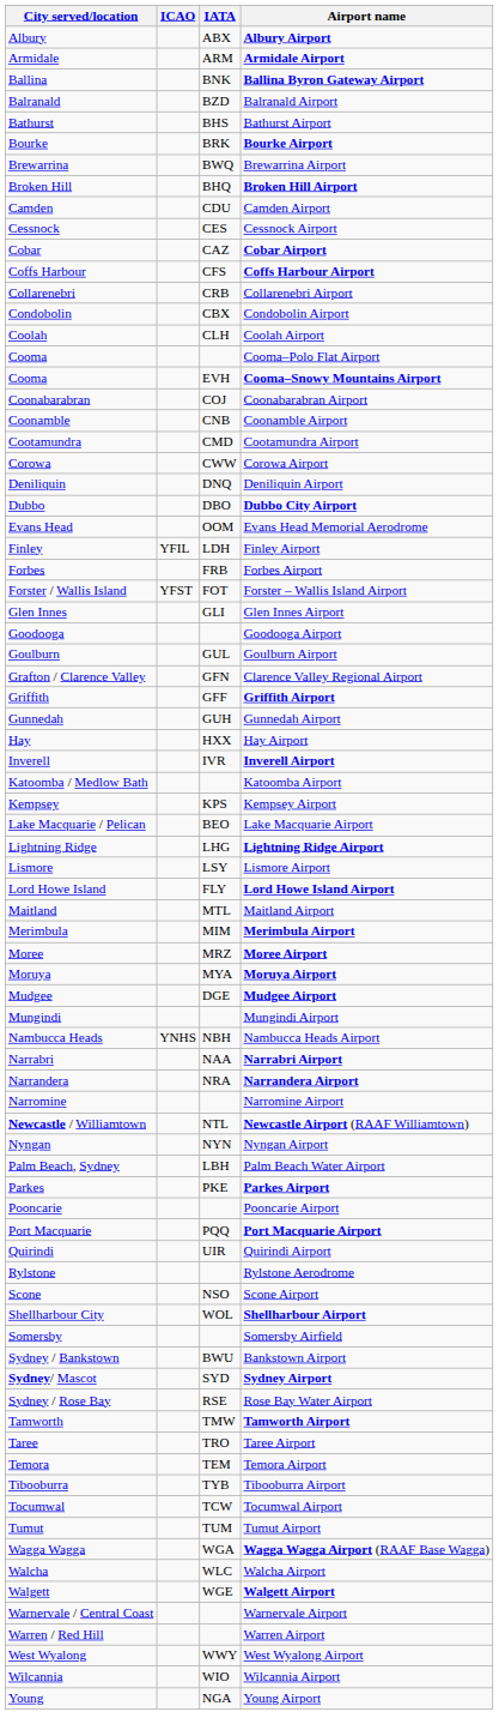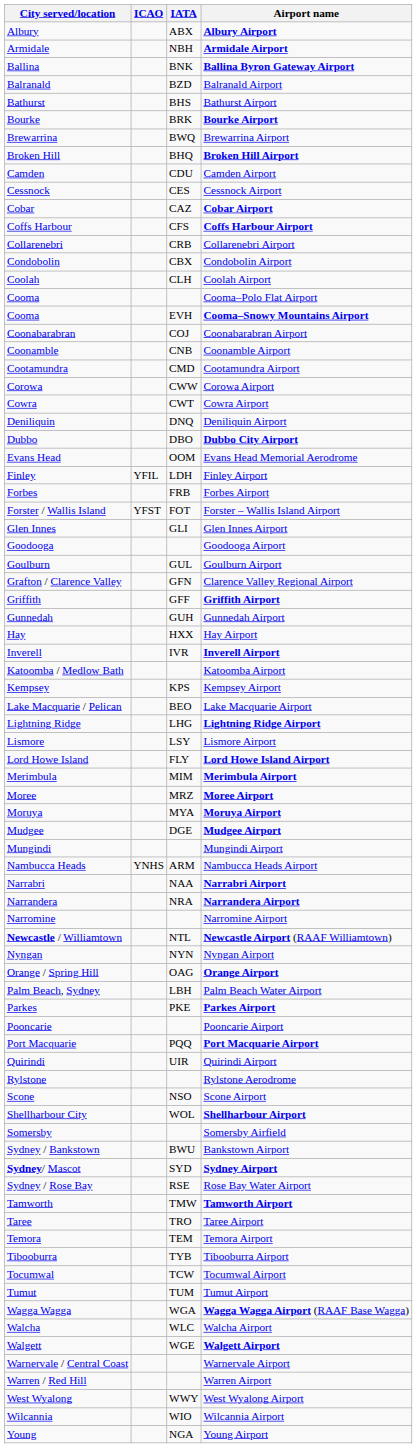Armidale Airport | IATA: ARM -> NBH
+ row: Cowra | CWT | Cowra Airport
- row: Maitland | MTL | Maitland Airport
Nambucca Heads Airport | IATA: NBH -> ARM
+ row: Orange / Spring Hill | OAG | Orange Airport
